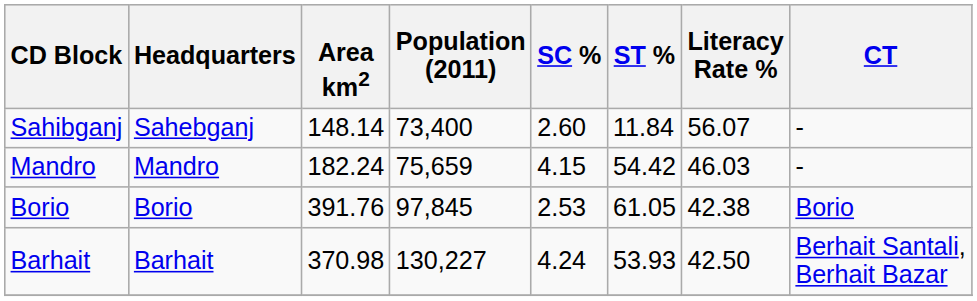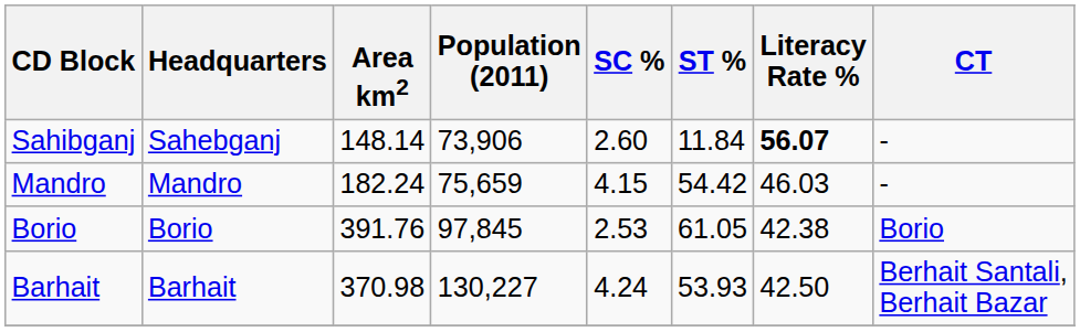Sahibganj | Population (2011): 73,400 -> 73,906
Sahibganj | Literacy Rate %: normal -> bold
